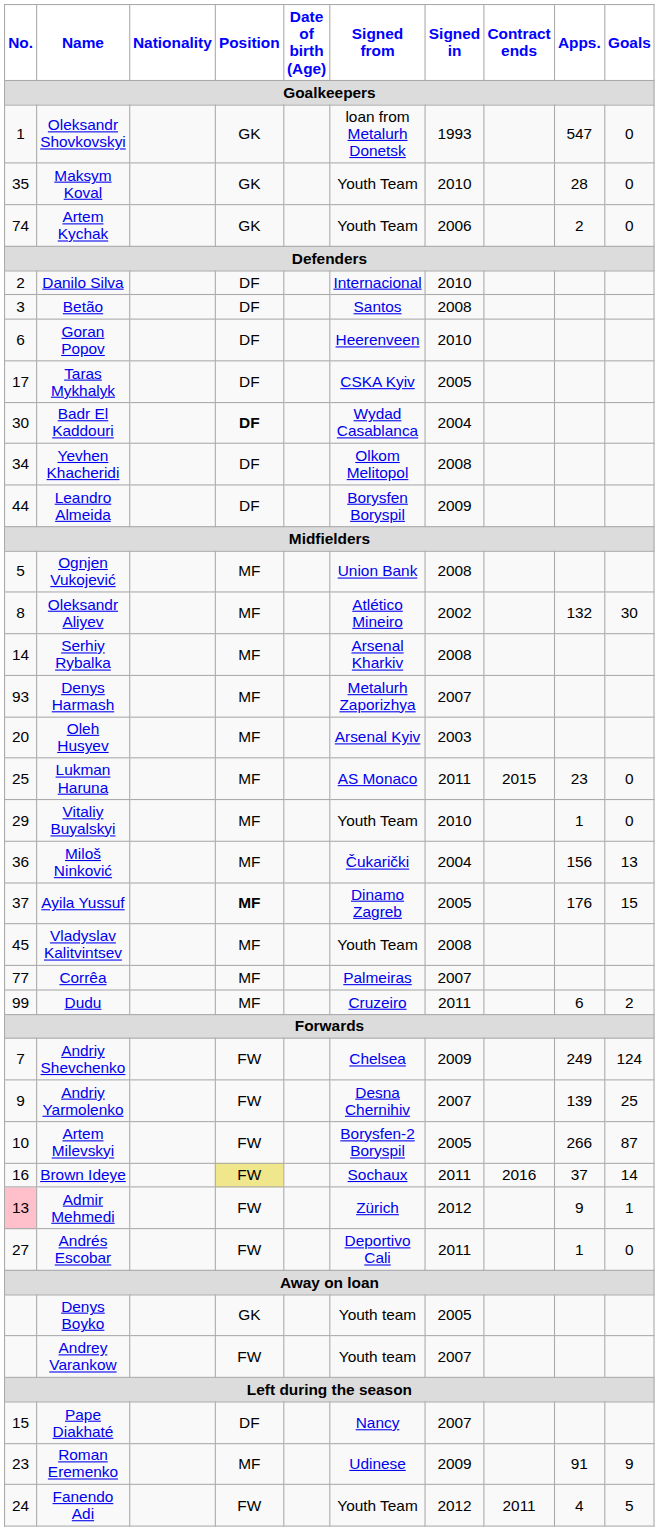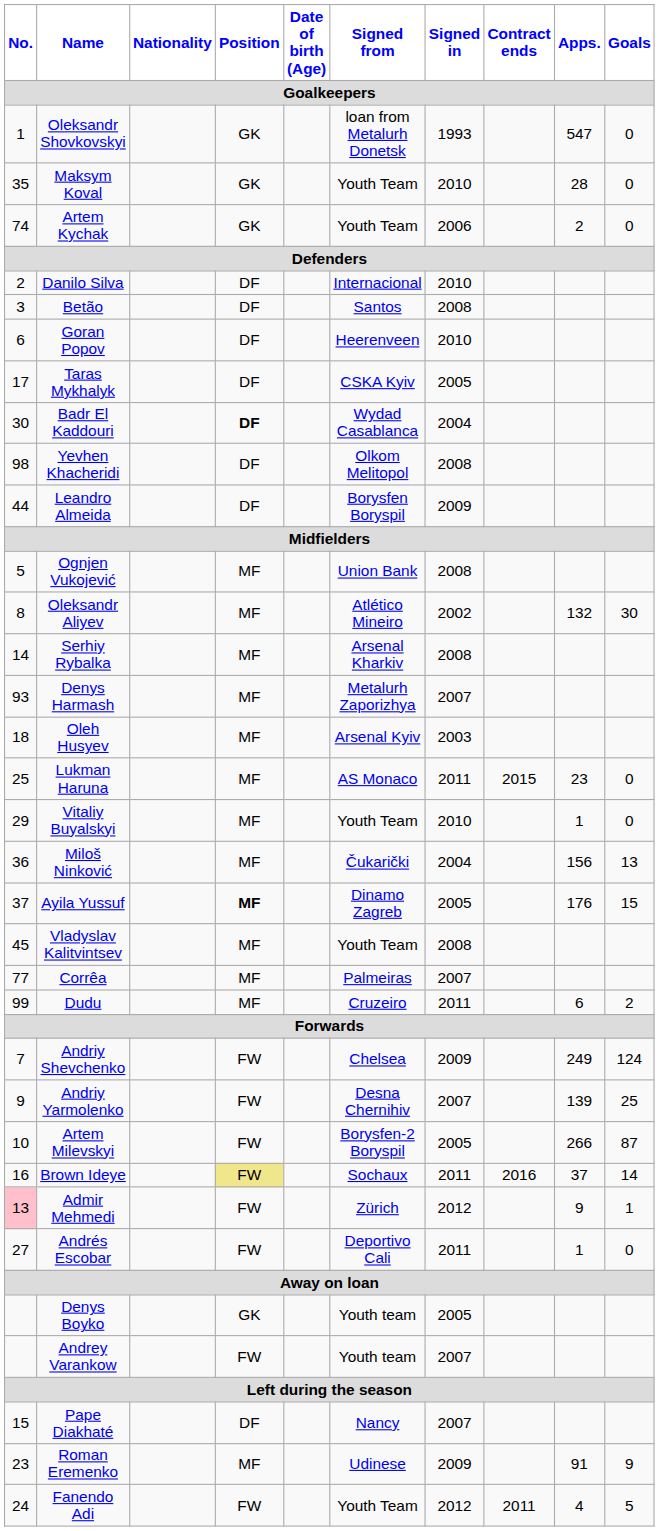Yevhen Khacheridi | No.: 34 -> 98
Oleh Husyev | No.: 20 -> 18
